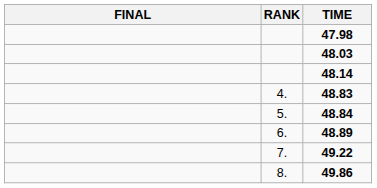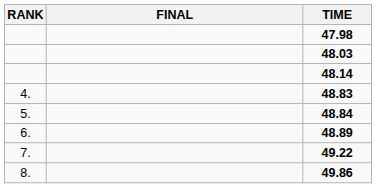columns swapped: RANK <-> FINAL
